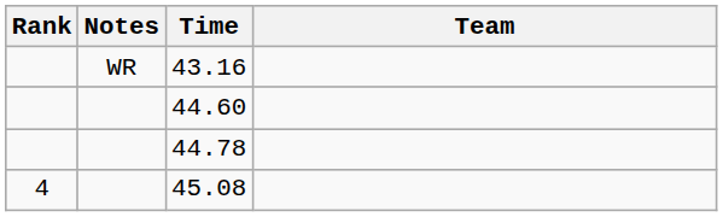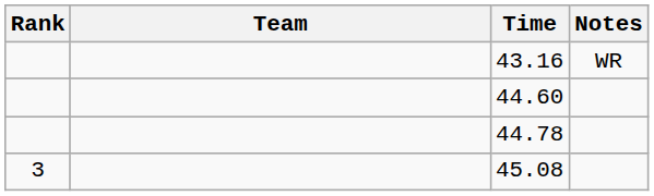columns swapped: Team <-> Notes
45.08 | Rank: 4 -> 3
